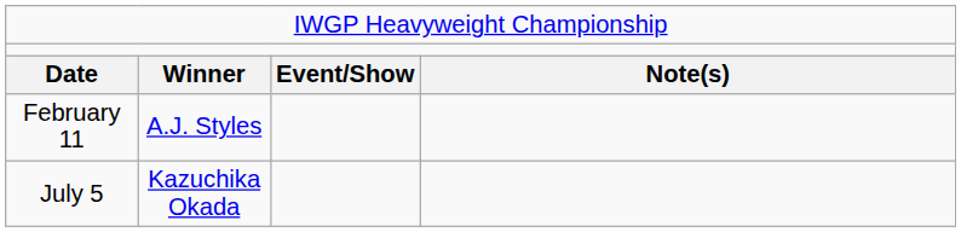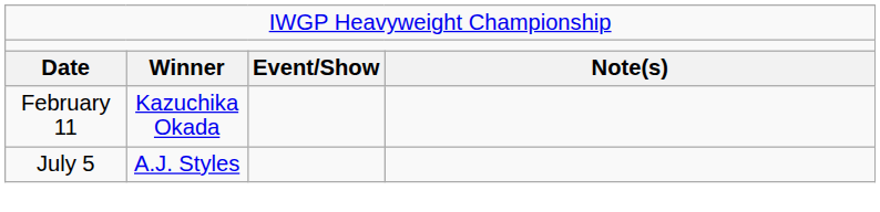February 11 | column 2: A.J. Styles -> Kazuchika Okada
July 5 | column 2: Kazuchika Okada -> A.J. Styles
